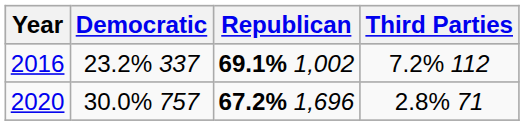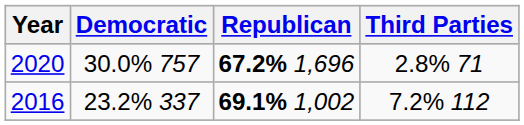rows swapped: 2020 <-> 2016
